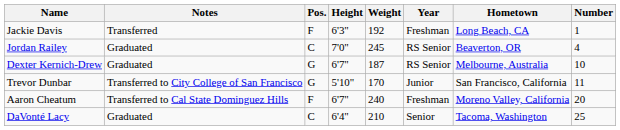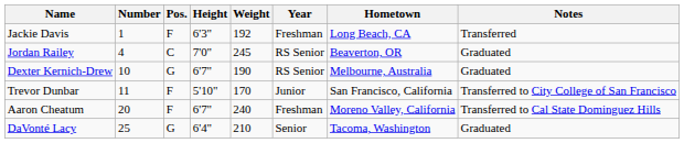columns swapped: Number <-> Notes
Dexter Kernich-Drew | Weight: 187 -> 190
Trevor Dunbar | Pos.: G -> F
DaVonté Lacy | Pos.: C -> G
